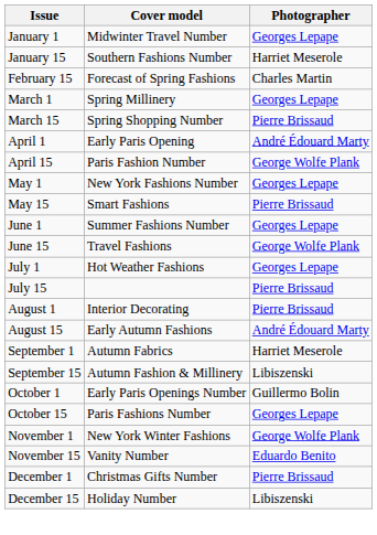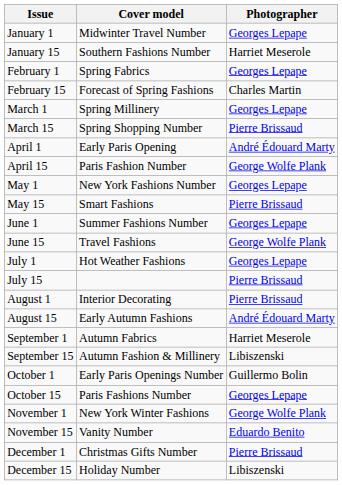+ row: February 1 | Spring Fabrics | Georges Lepape
